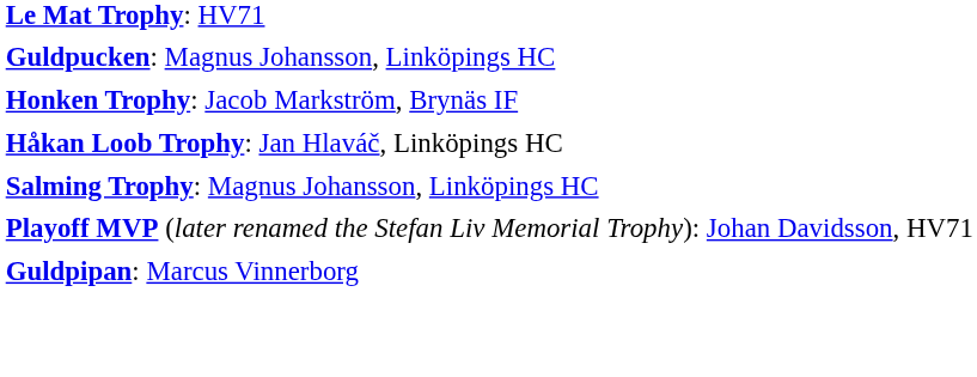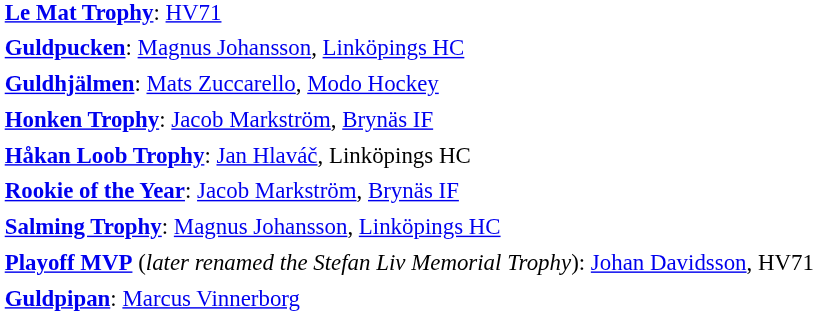+ row: Guldhjälmen: Mats Zuccarello, Modo Hockey
+ row: Rookie of the Year: Jacob Markström, Brynäs IF
